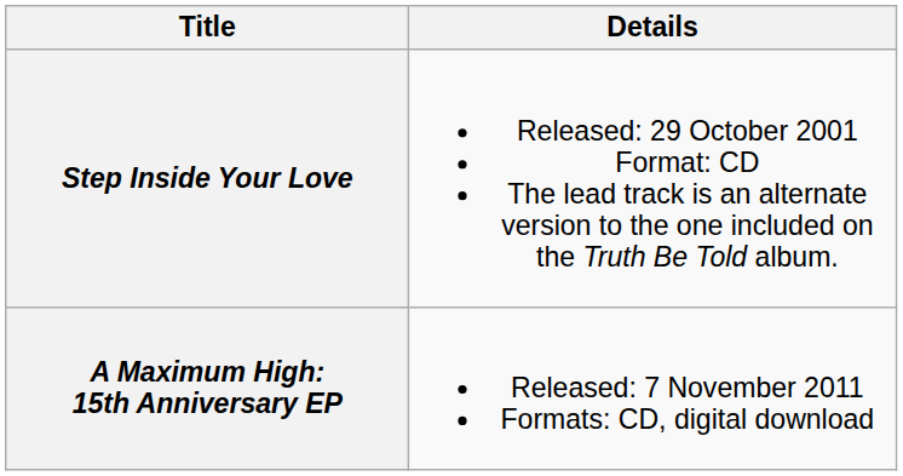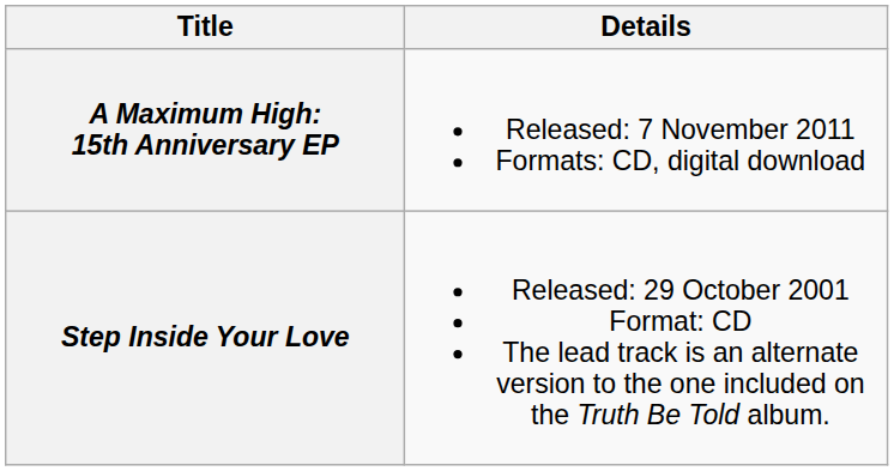rows swapped: Step Inside Your Love <-> A Maximum High: 15th Anniversary EP
